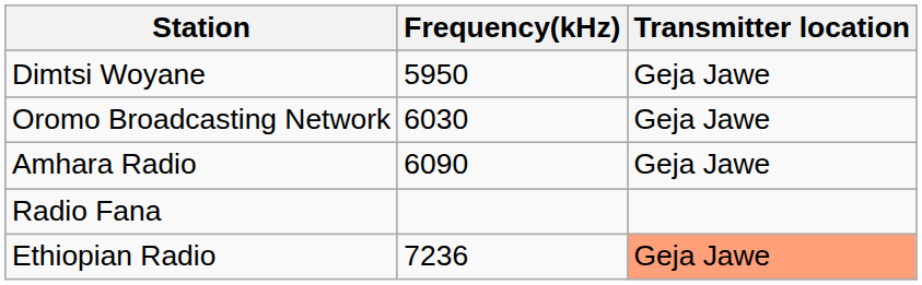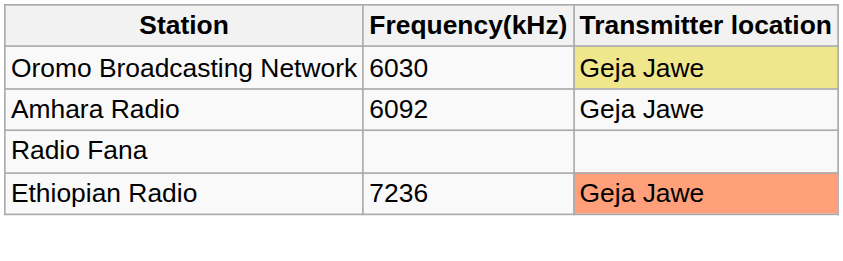- row: Dimtsi Woyane | 5950 | Geja Jawe
Oromo Broadcasting Network | Transmitter location: no background -> khaki background
Amhara Radio | Frequency(kHz): 6090 -> 6092
